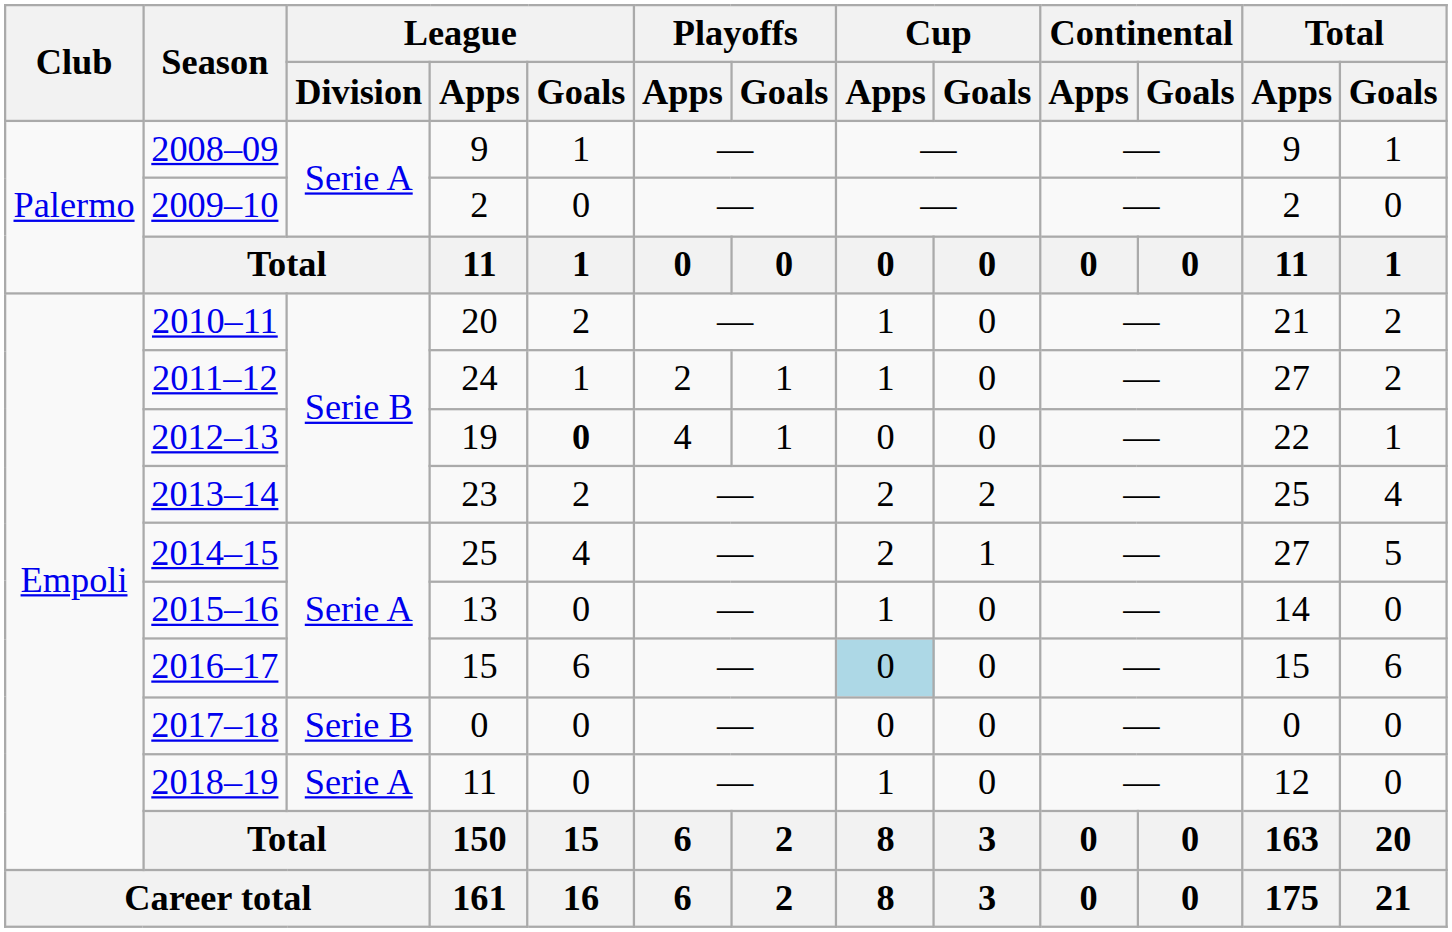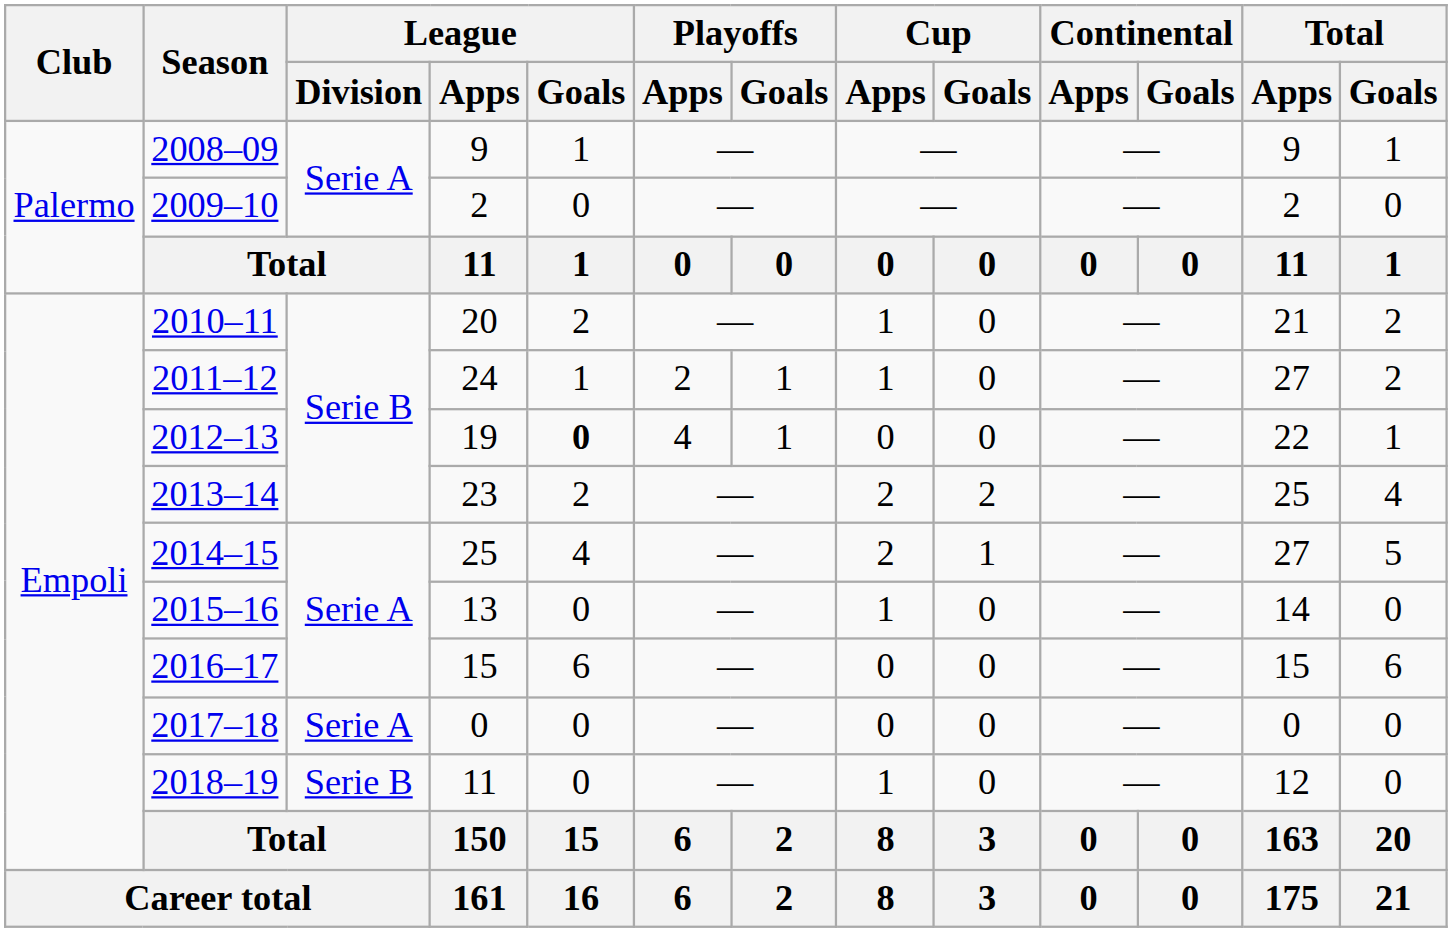2016–17 | Cup / Apps: lightblue background -> no background
2017–18 | League / Division: Serie B -> Serie A
2018–19 | League / Division: Serie A -> Serie B
